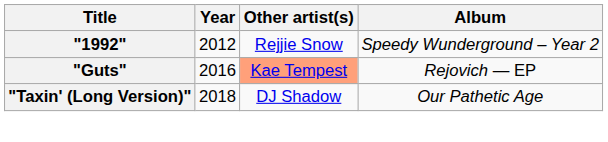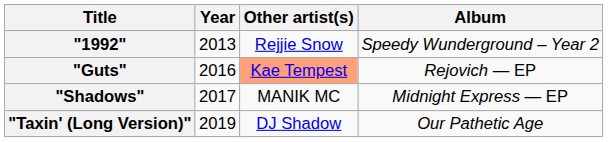"1992" | Year: 2012 -> 2013
+ row: "Shadows" | 2017 | MANIK MC | Midnight Express — EP
"Taxin' (Long Version)" | Year: 2018 -> 2019
